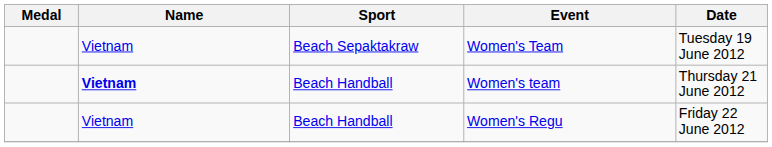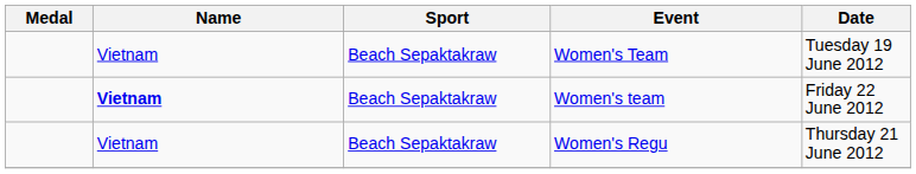Women's team | Sport: Beach Handball -> Beach Sepaktakraw
Women's team | Date: Thursday 21 June 2012 -> Friday 22 June 2012
Women's Regu | Sport: Beach Handball -> Beach Sepaktakraw
Women's Regu | Date: Friday 22 June 2012 -> Thursday 21 June 2012
